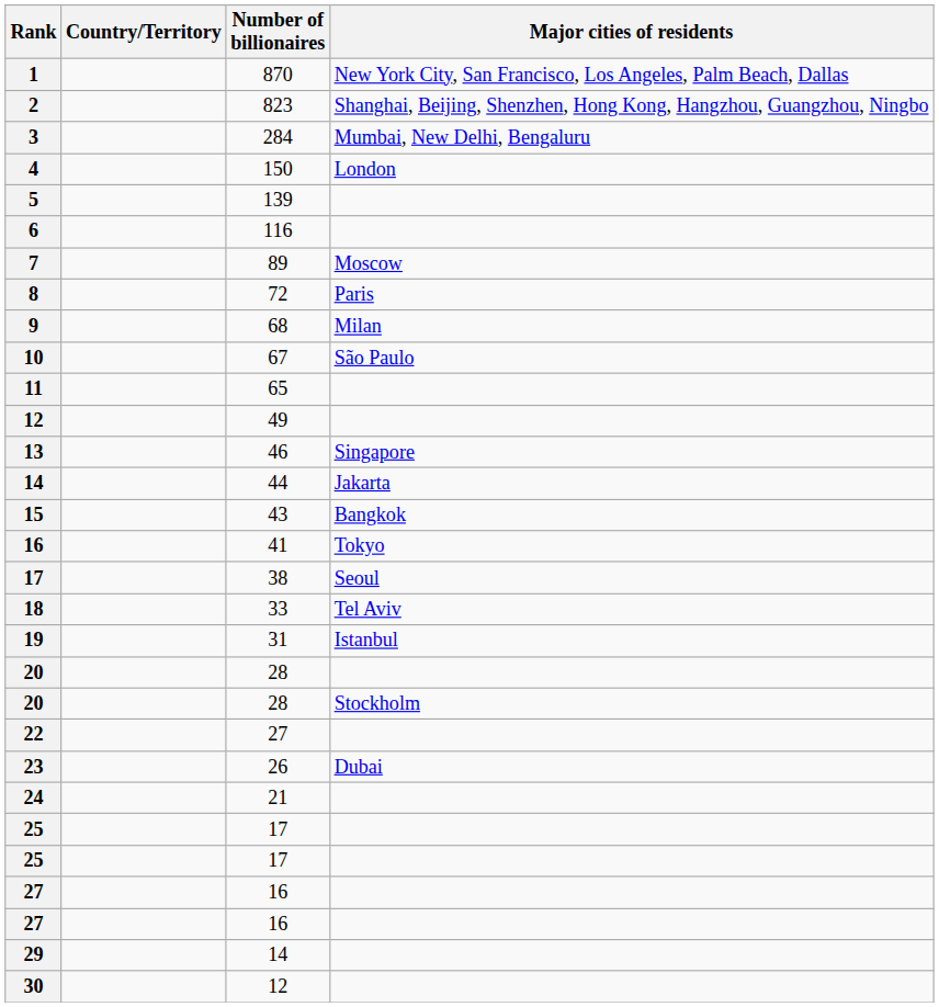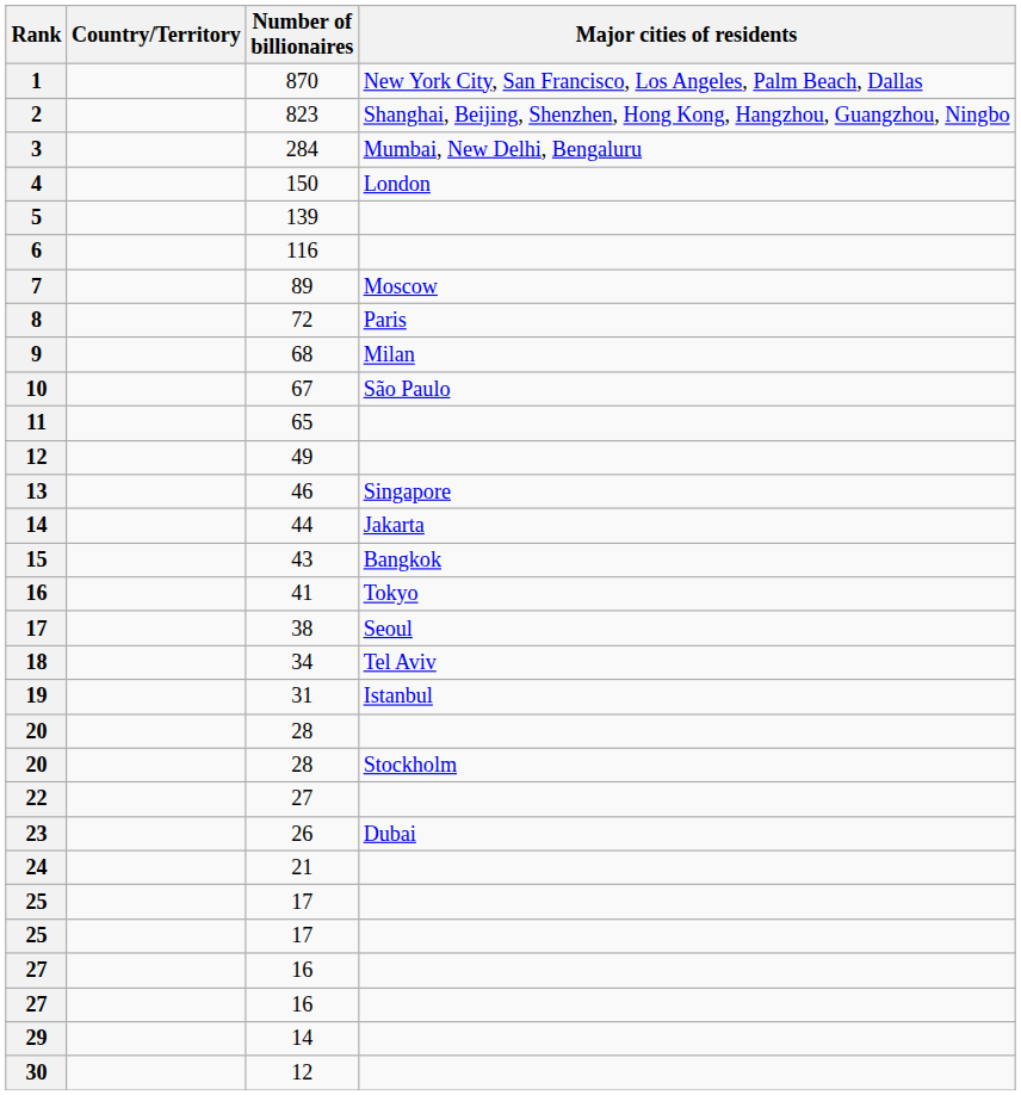18 | Number of billionaires: 33 -> 34
